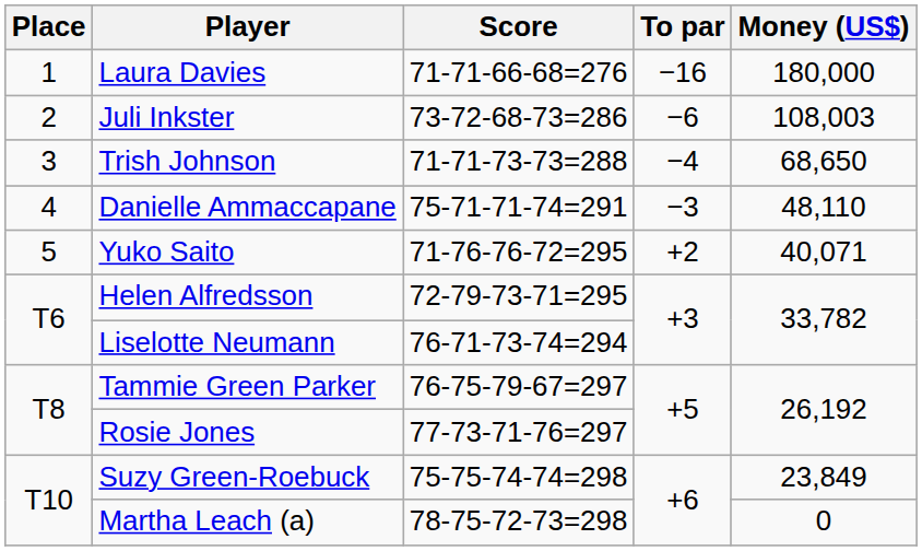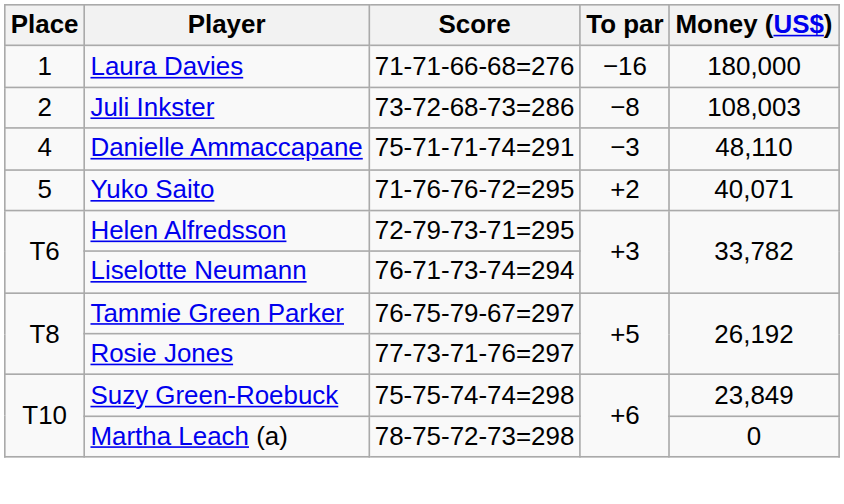Juli Inkster | To par: −6 -> −8
- row: 3 | Trish Johnson | 71-71-73-73=288 | −4 | 68,650
